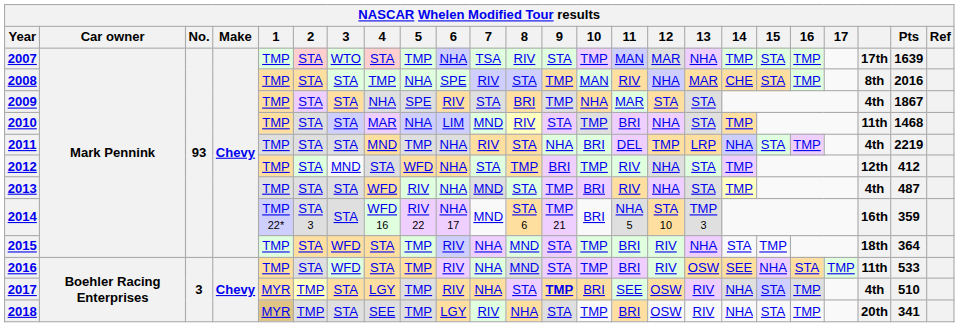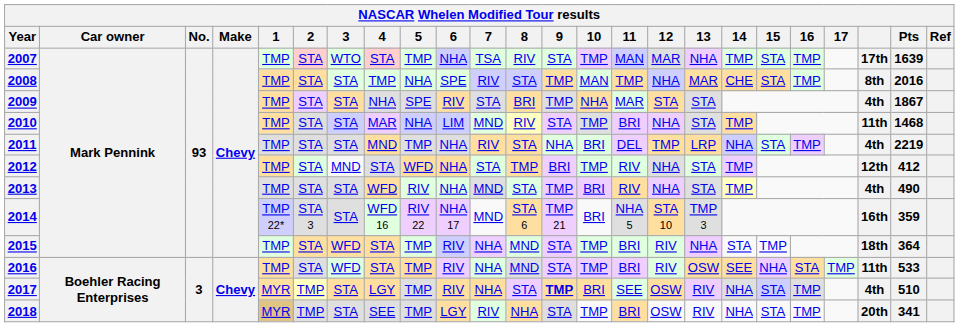2008 | 11: RIV -> TMP
2013 | Pts: 487 -> 490
